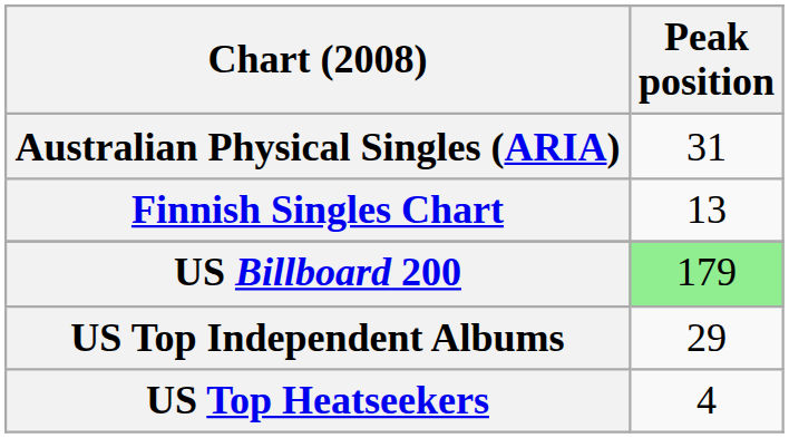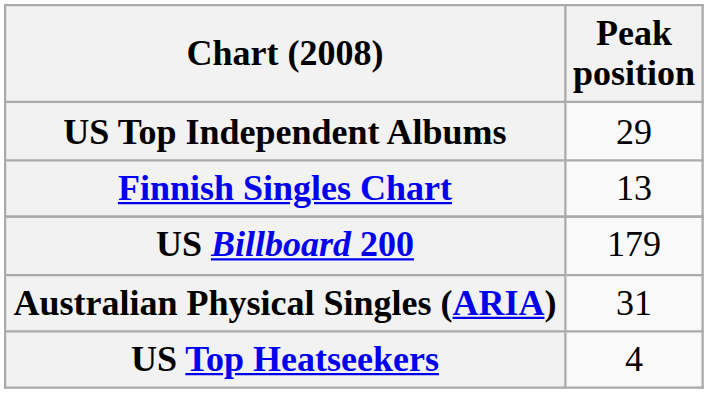rows swapped: Australian Physical Singles (ARIA) <-> US Top Independent Albums
US Billboard 200 | Peak position: lightgreen background -> no background
